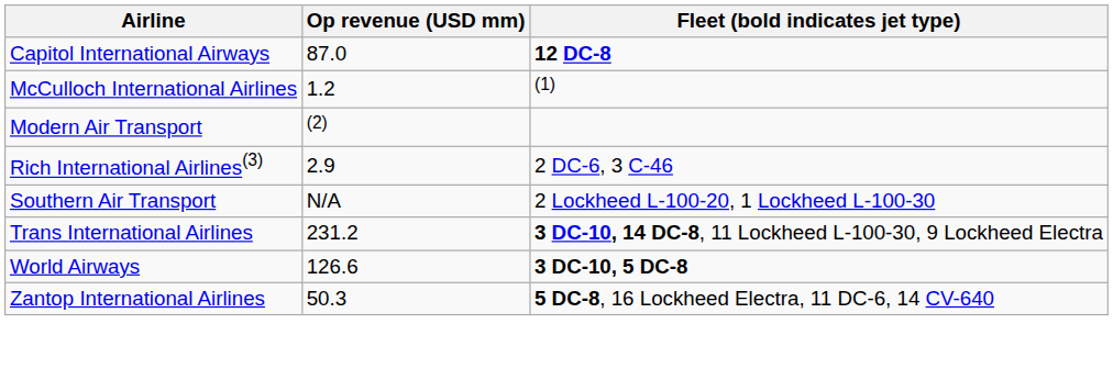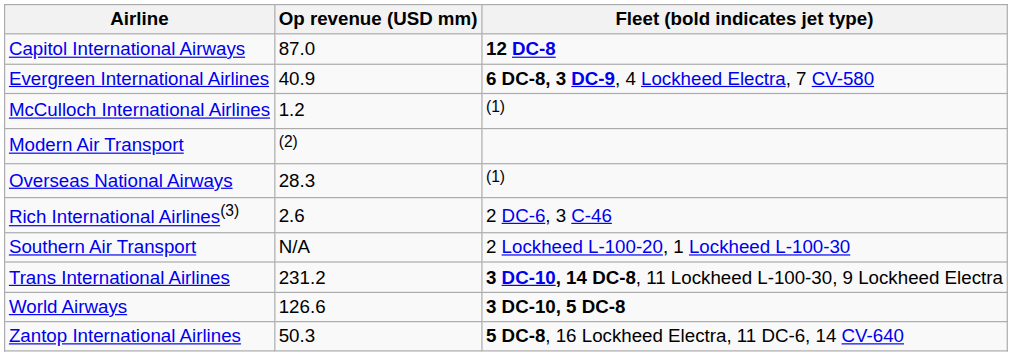+ row: Evergreen International Airlines | 40.9 | 6 DC-8, 3 DC-9, 4 Lockheed Electra, 7 CV-580
+ row: Overseas National Airways | 28.3 | (1)
Rich International Airlines(3) | Op revenue (USD mm): 2.9 -> 2.6
